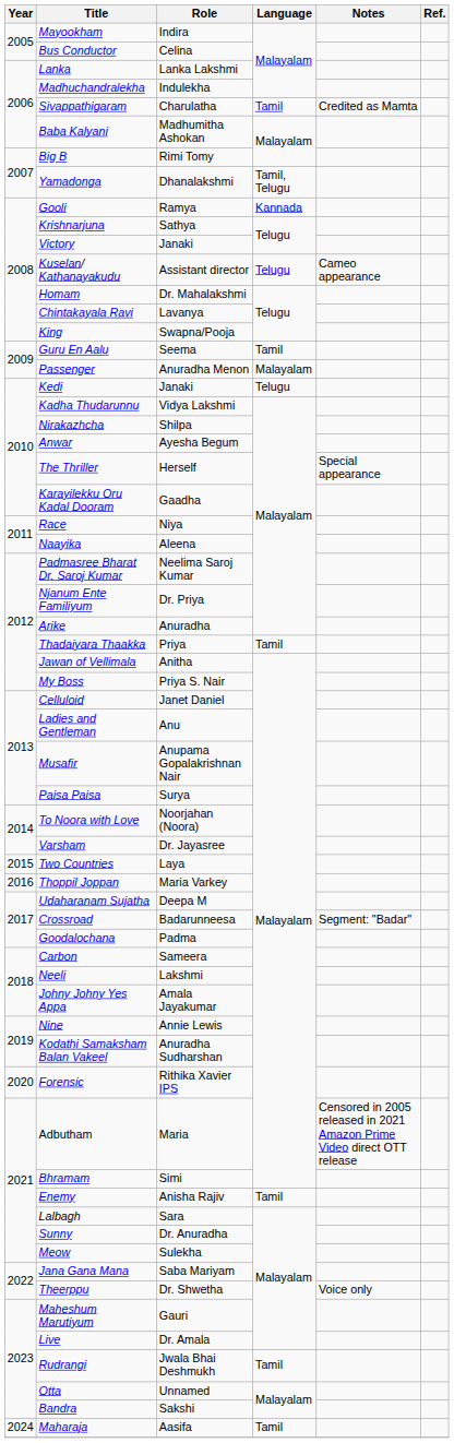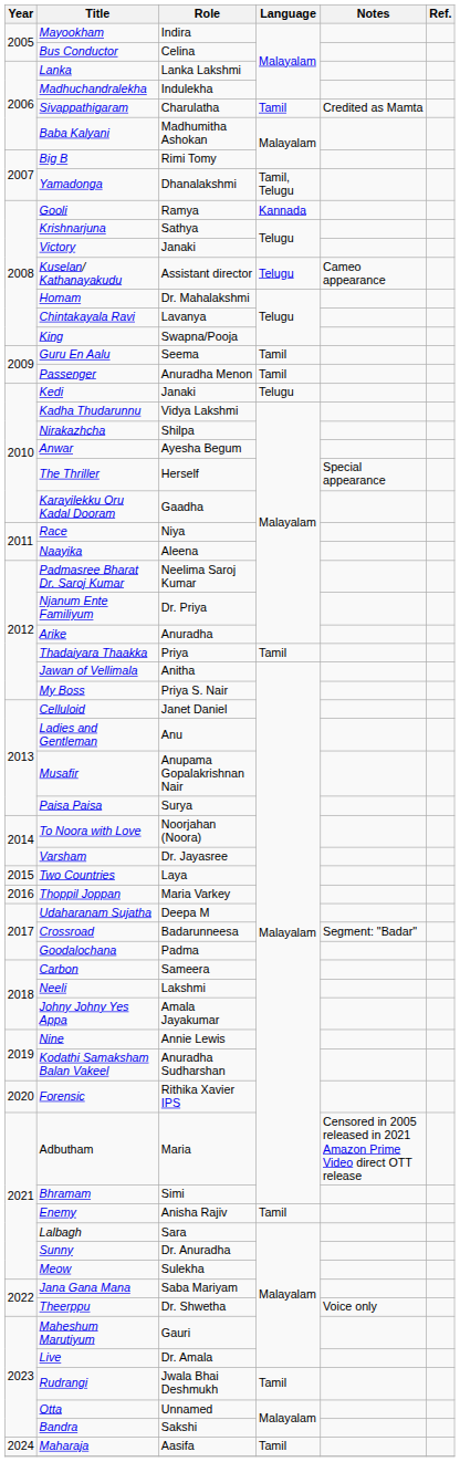Passenger | Language: Malayalam -> Tamil
